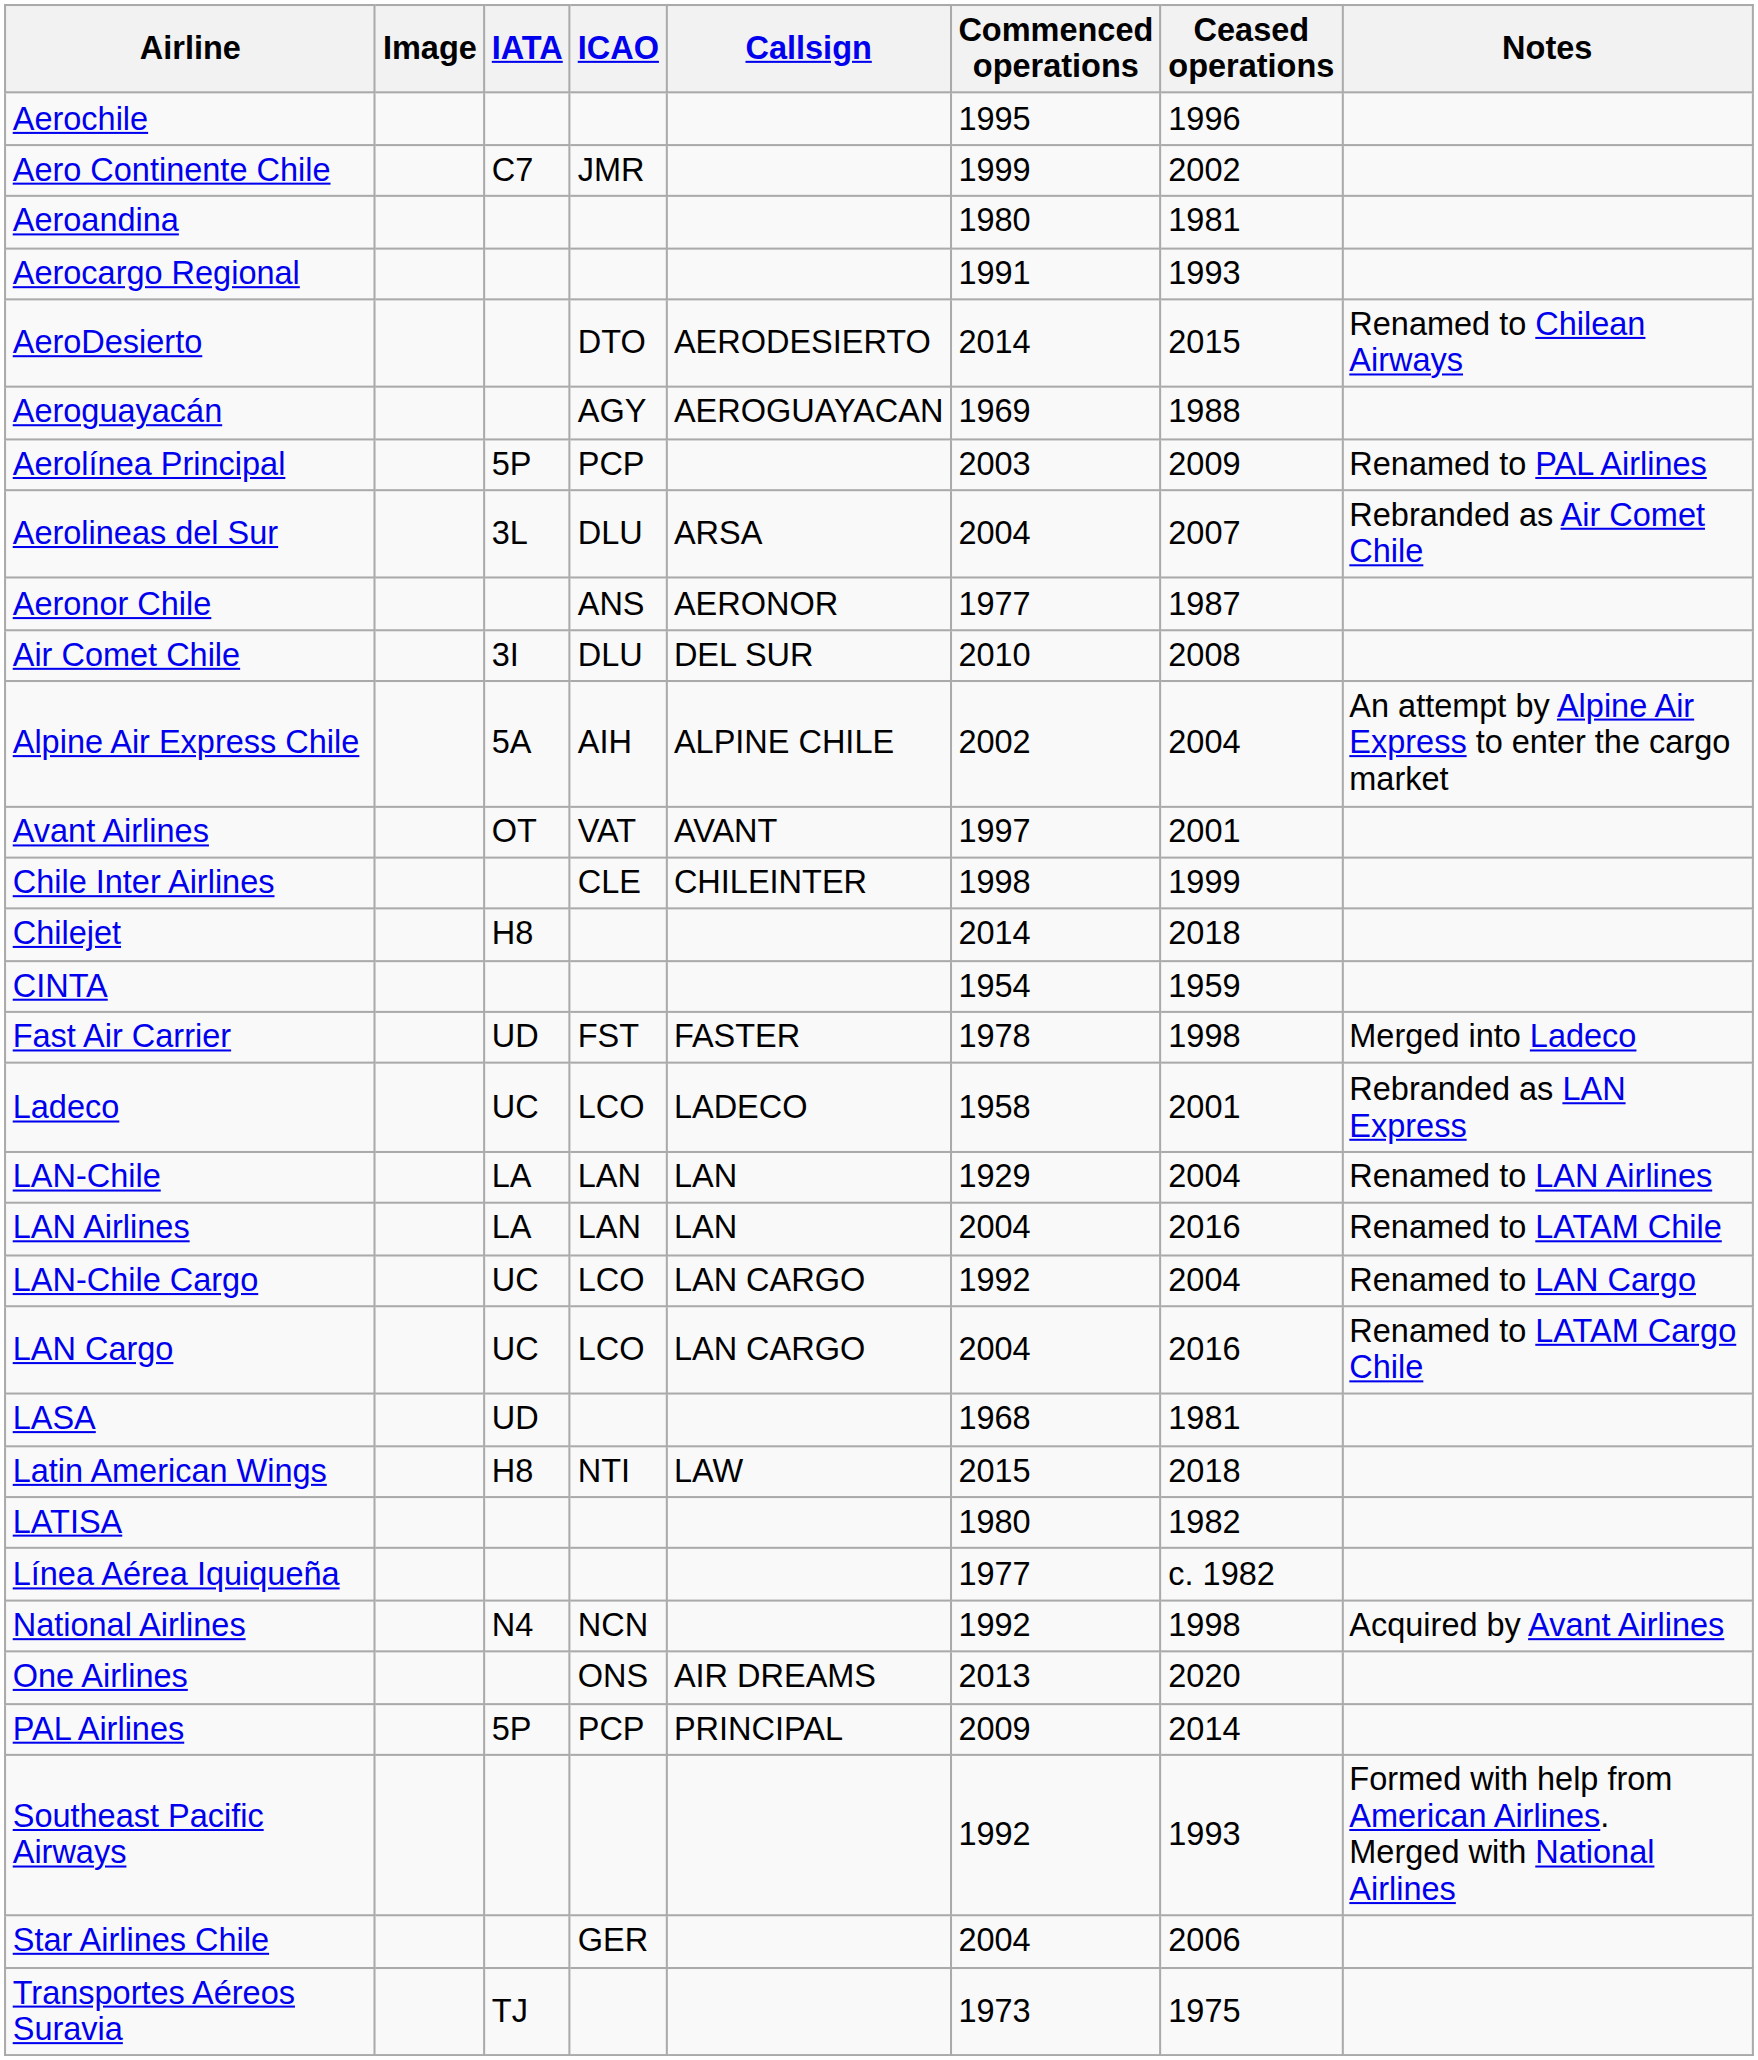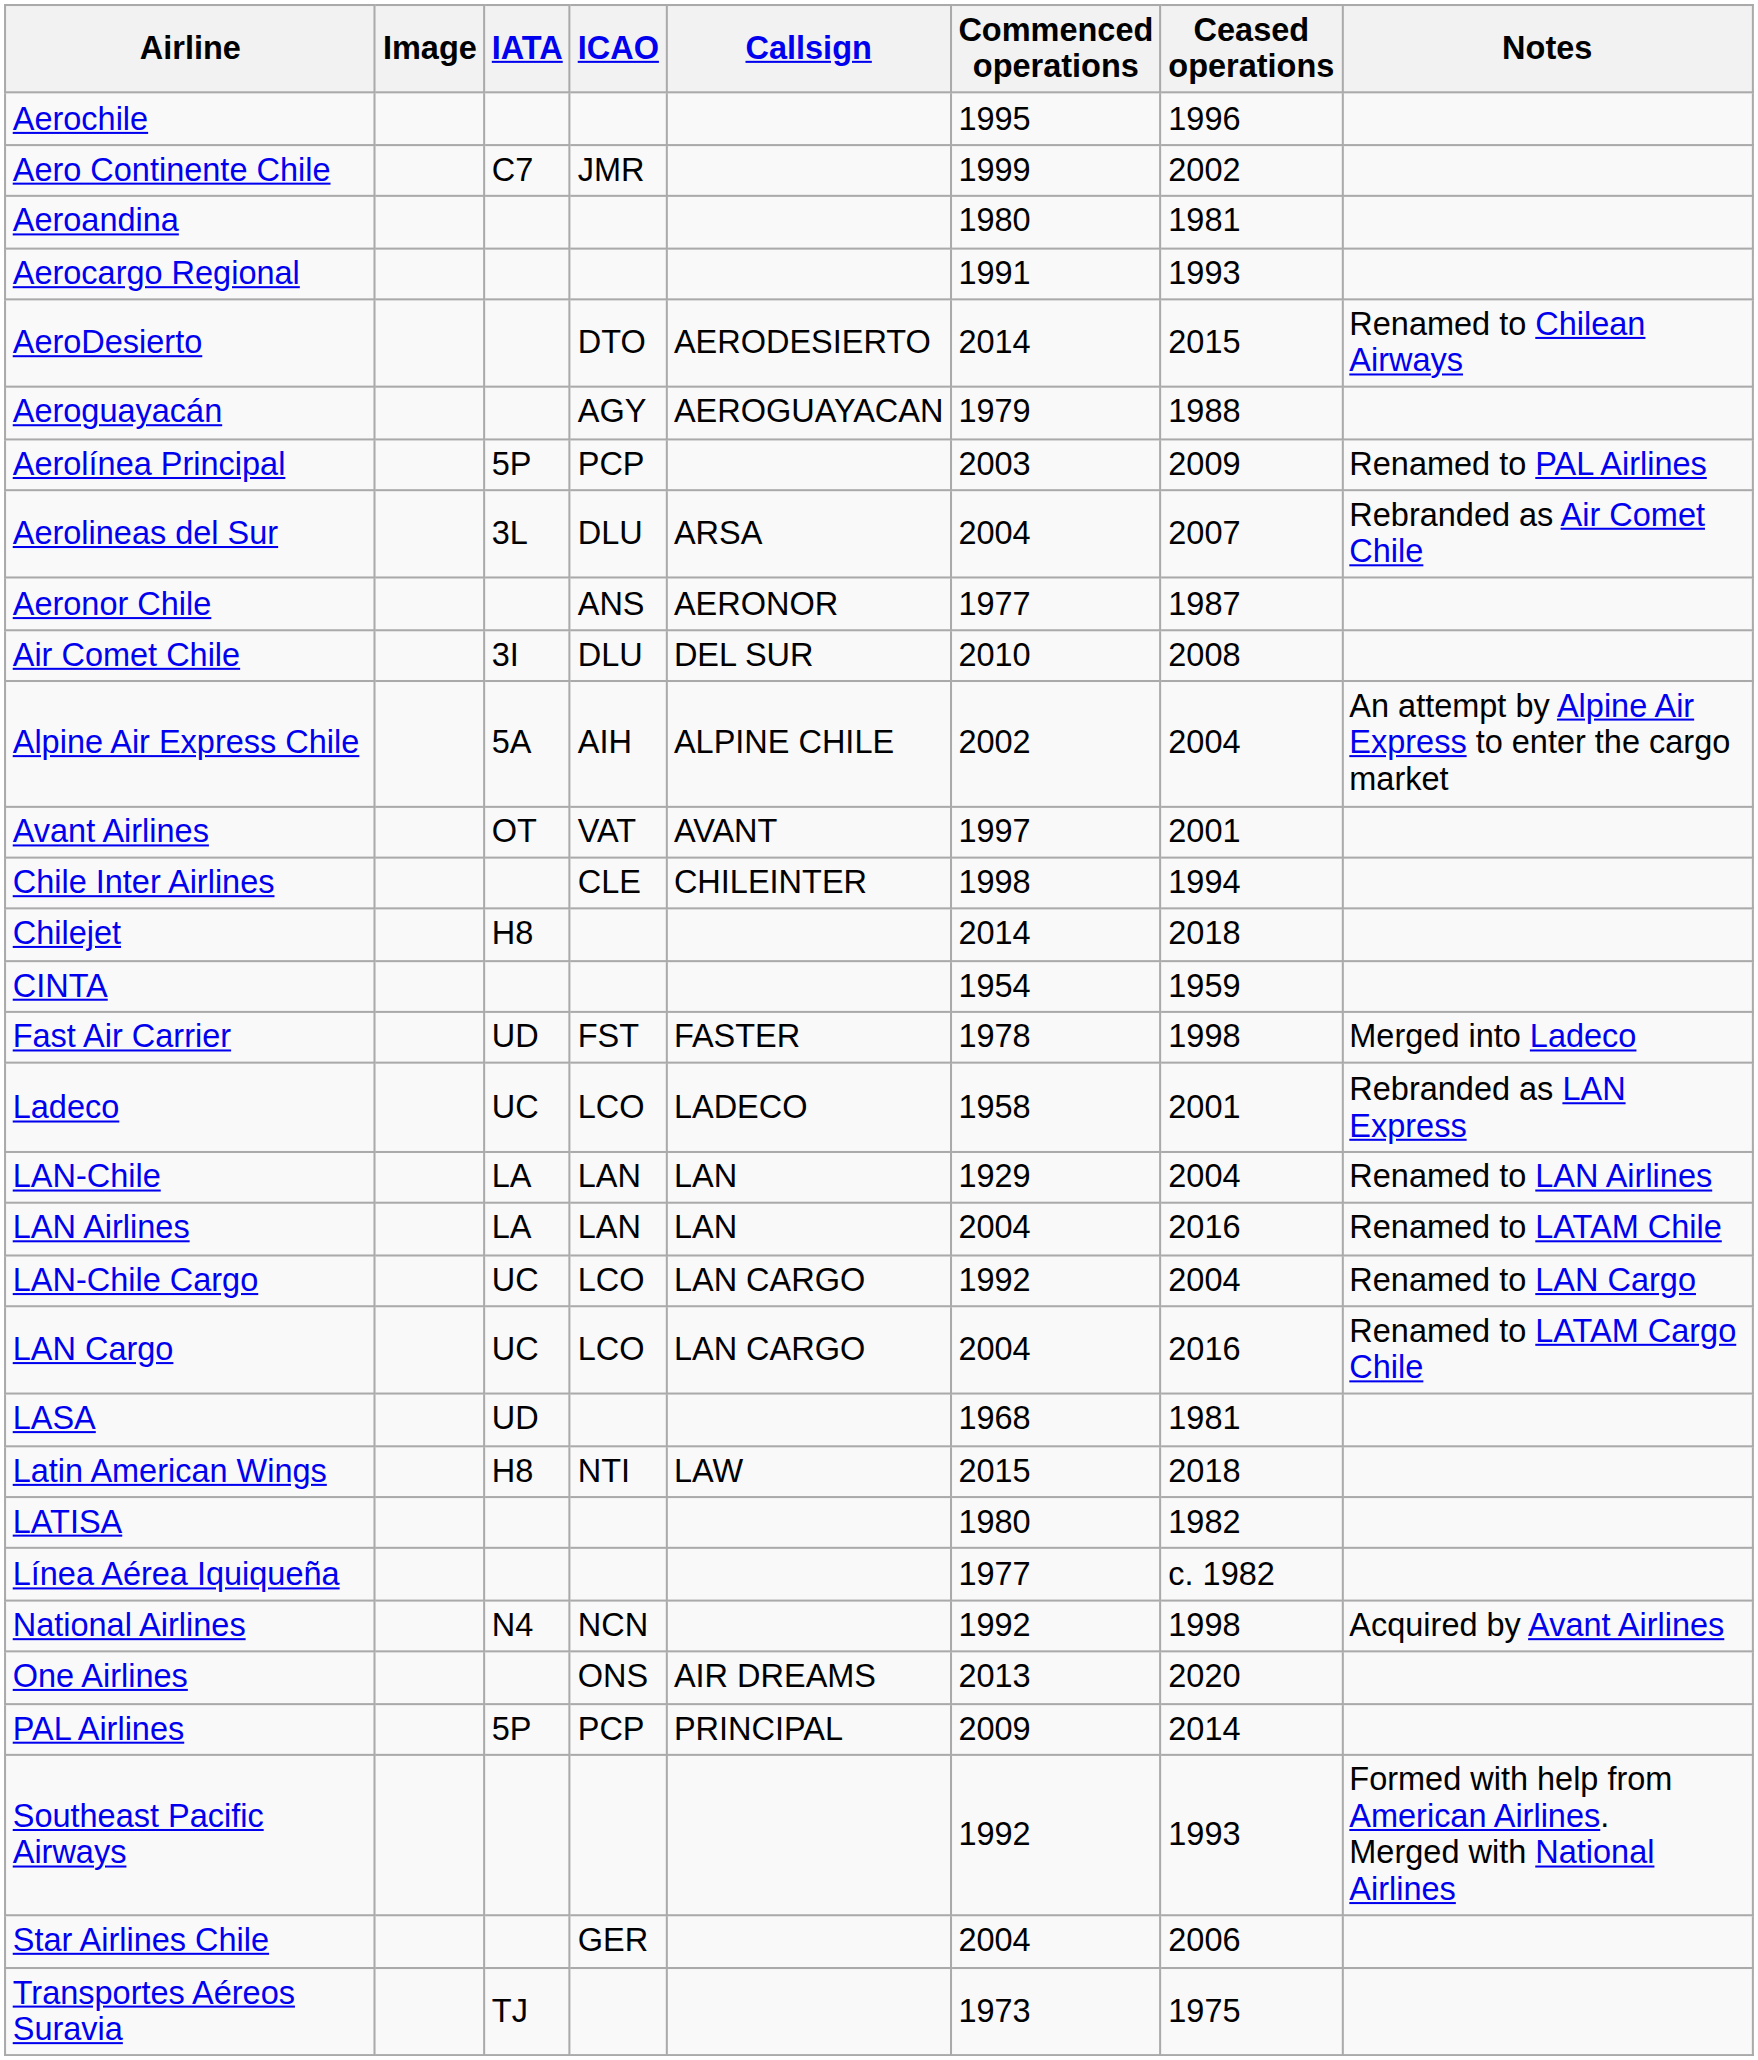Aeroguayacán | Commenced operations: 1969 -> 1979
Chile Inter Airlines | Ceased operations: 1999 -> 1994
